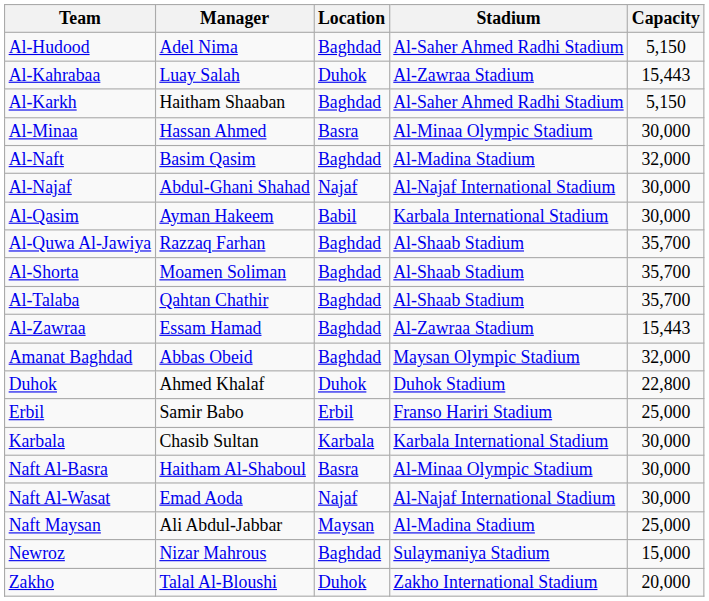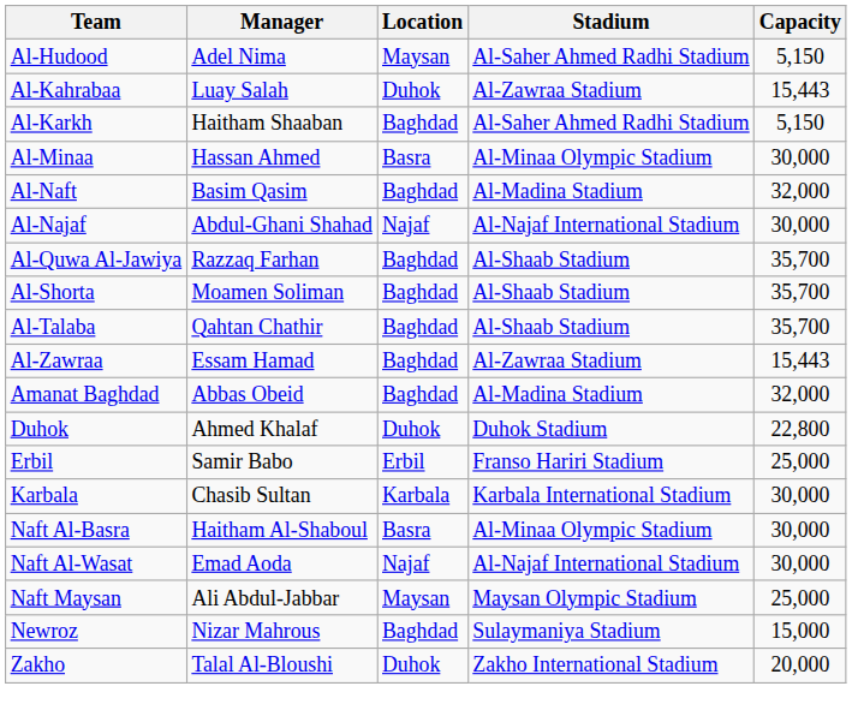Al-Hudood | Location: Baghdad -> Maysan
- row: Al-Qasim | Ayman Hakeem | Babil | Karbala International Stadium | 30,000
Amanat Baghdad | Stadium: Maysan Olympic Stadium -> Al-Madina Stadium
Naft Maysan | Stadium: Al-Madina Stadium -> Maysan Olympic Stadium
